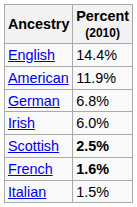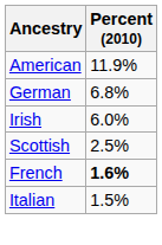- row: English | 14.4%
Scottish | Percent (2010): bold -> normal
